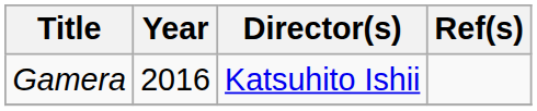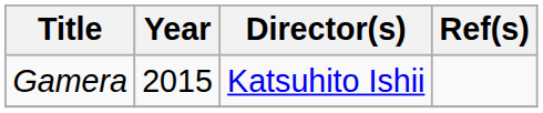Gamera | Year: 2016 -> 2015
